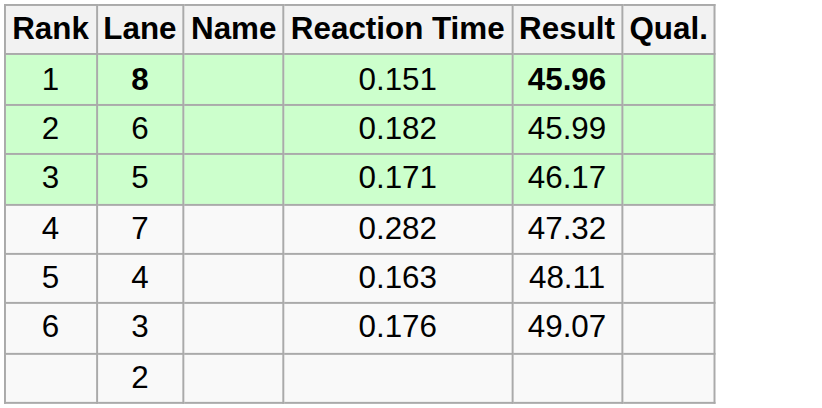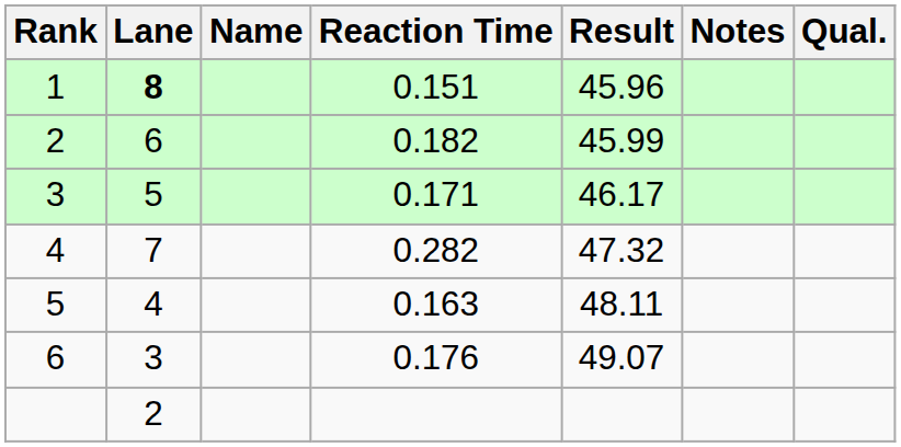+ column: Notes
1 | Result: bold -> normal
